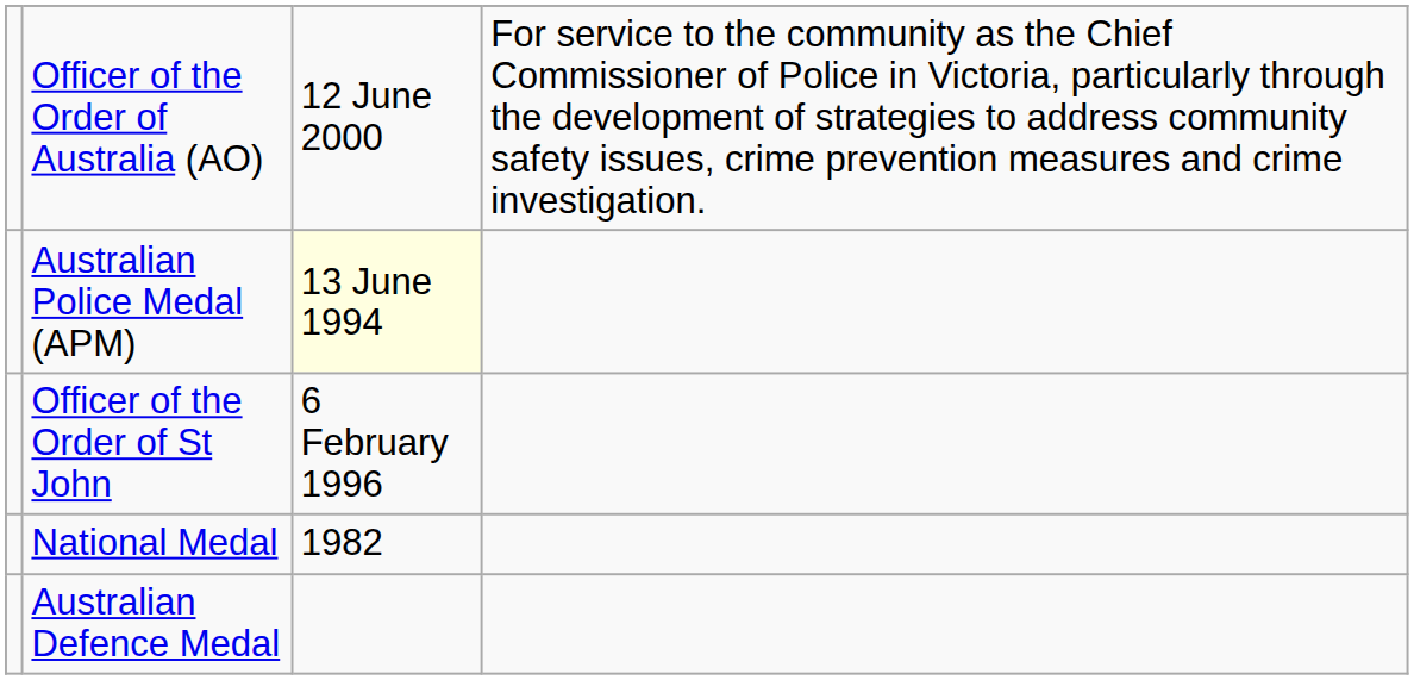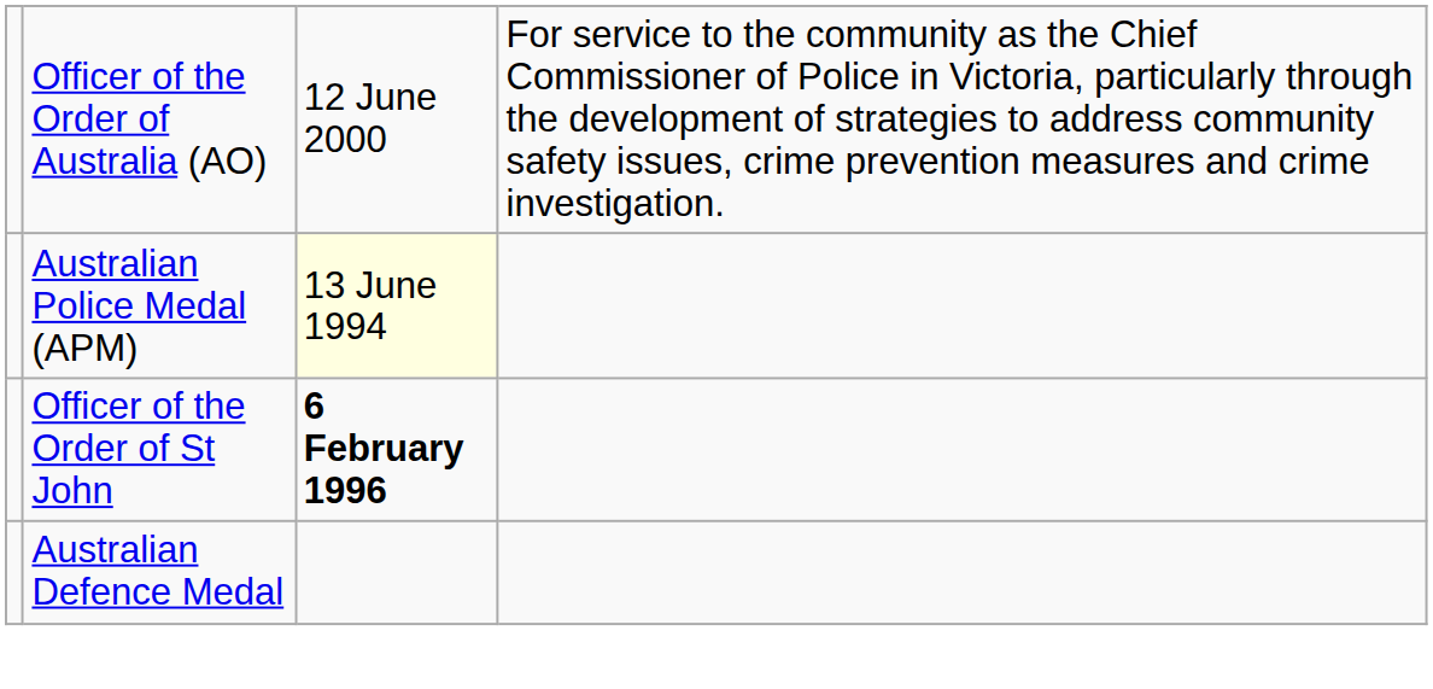Officer of the Order of St John | column 3: normal -> bold
- row: National Medal | 1982
